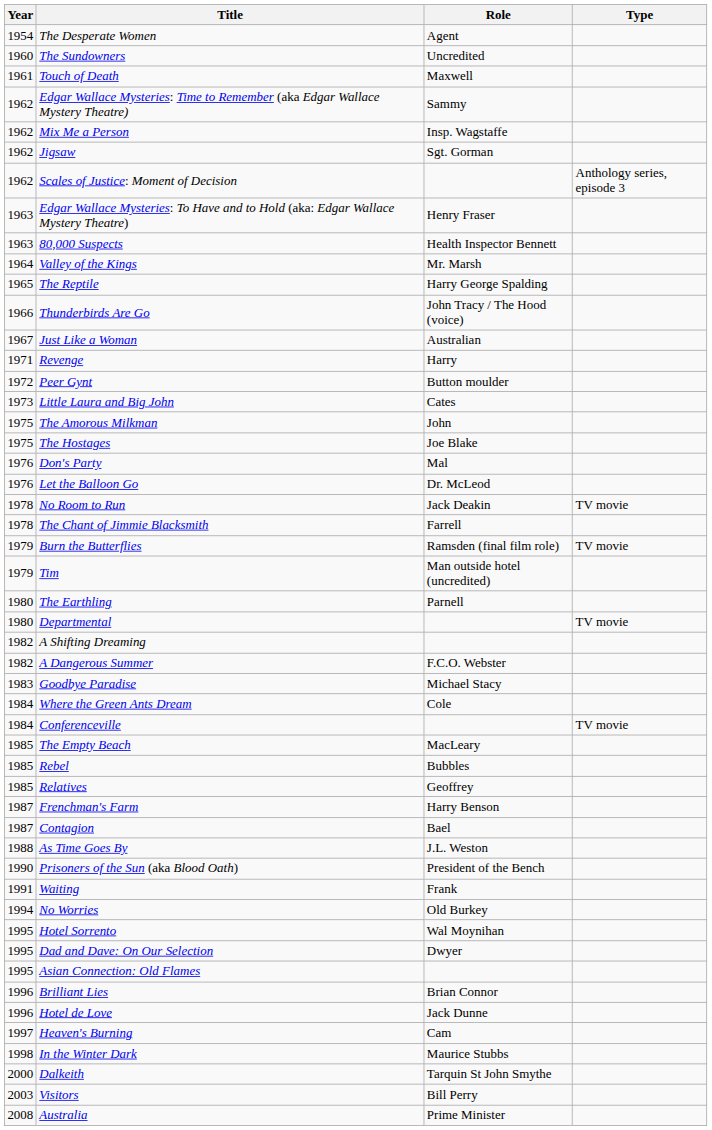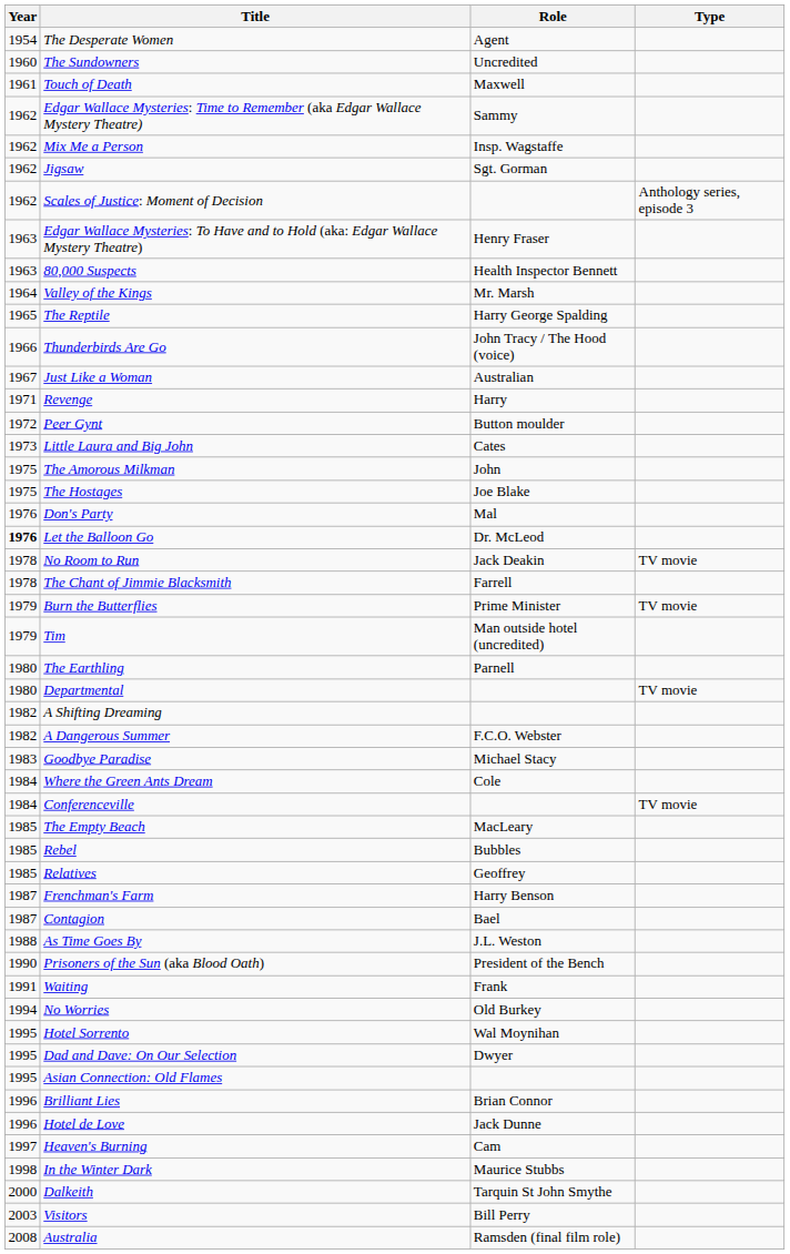Let the Balloon Go | Year: normal -> bold
Burn the Butterflies | Role: Ramsden (final film role) -> Prime Minister
Australia | Role: Prime Minister -> Ramsden (final film role)
